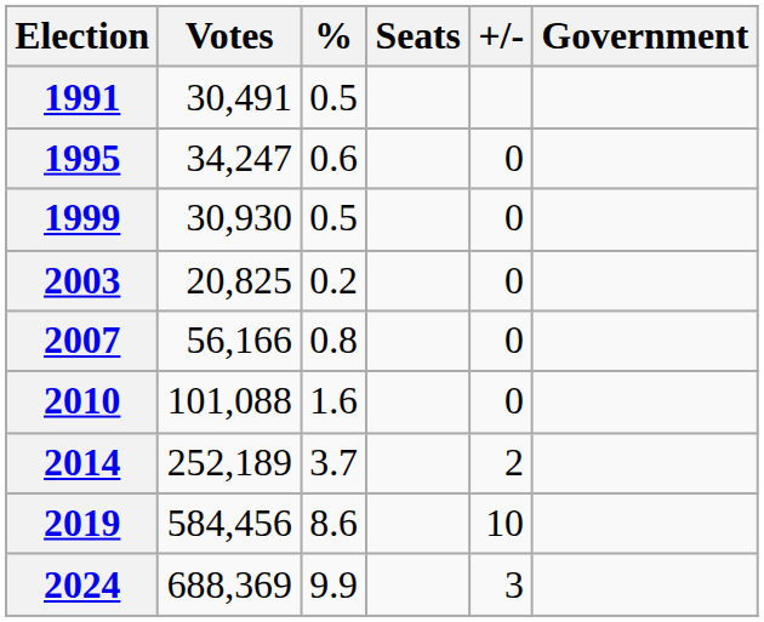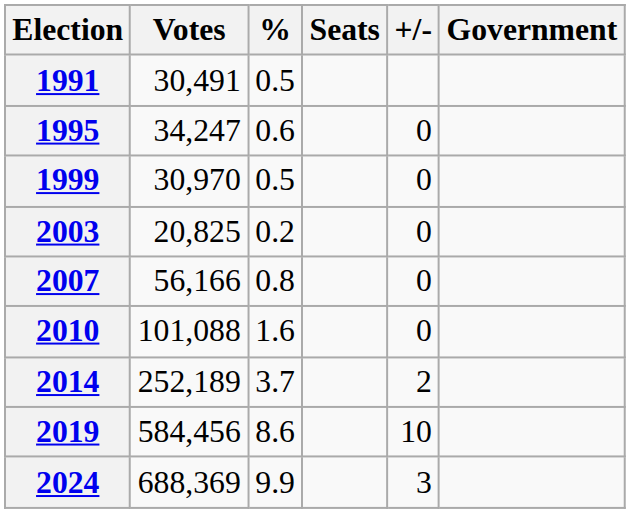1999 | Votes: 30,930 -> 30,970
